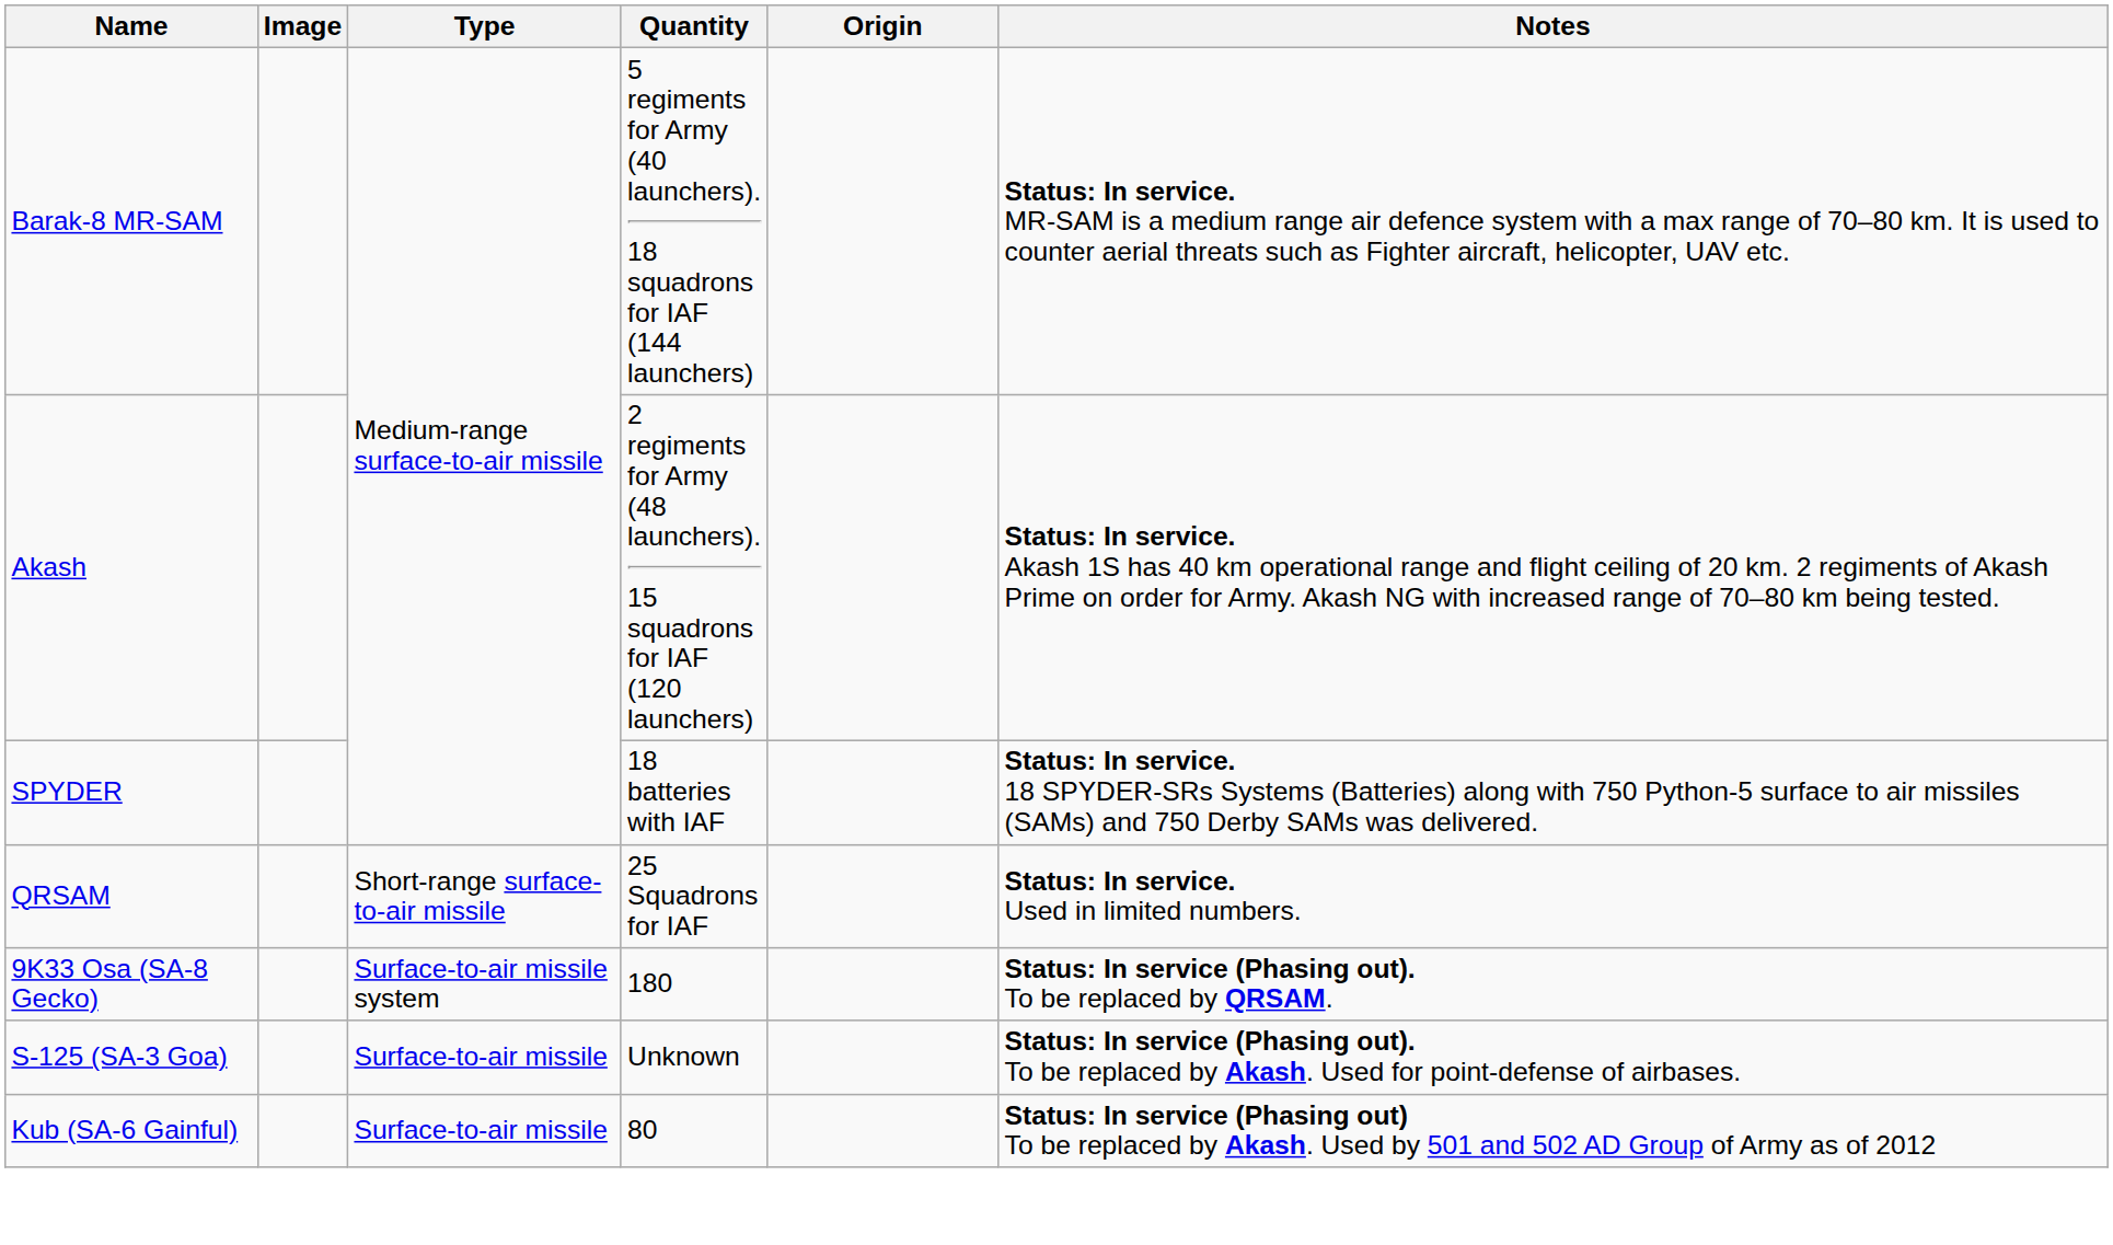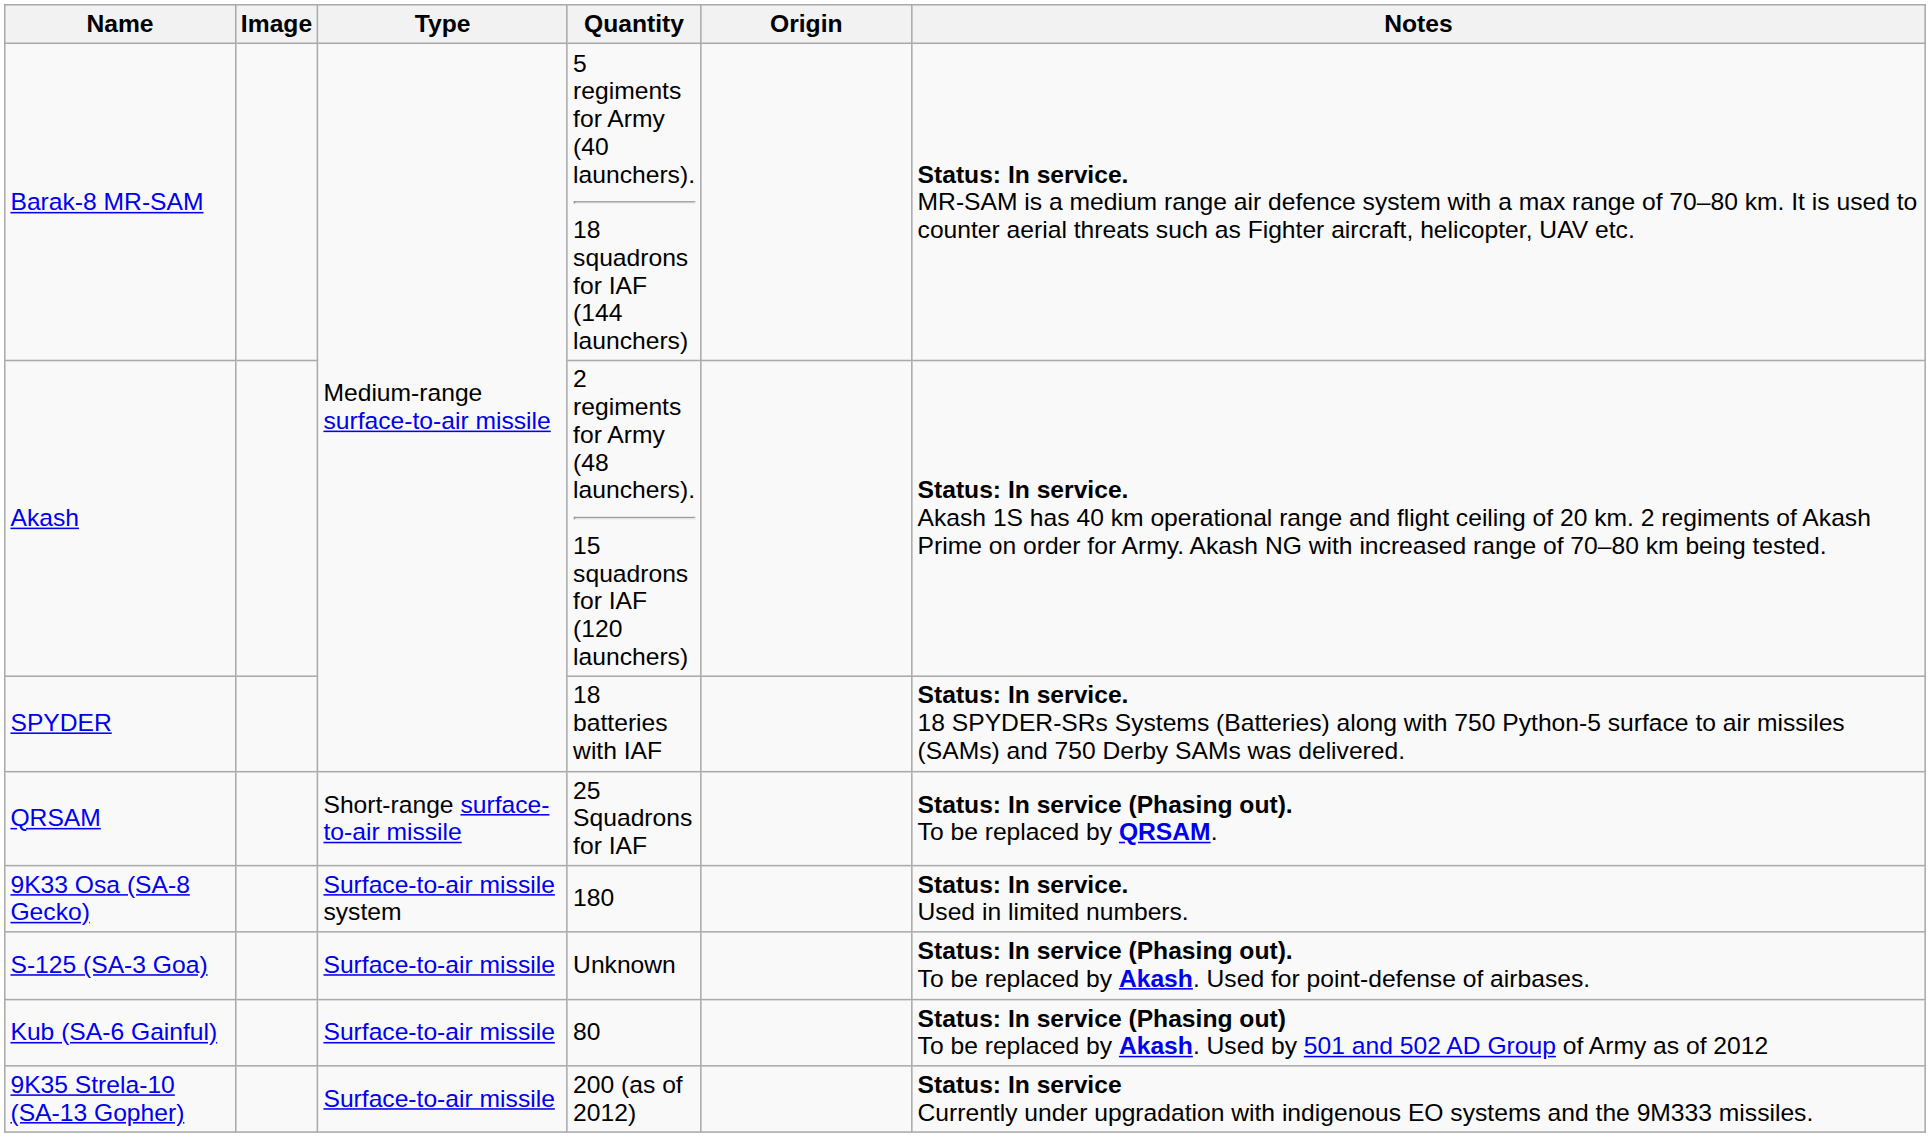QRSAM | Notes: Status: In service. Used in limited numbers. -> Status: In service (Phasing out). To be replaced by QRSAM.
9K33 Osa (SA-8 Gecko) | Notes: Status: In service (Phasing out). To be replaced by QRSAM. -> Status: In service. Used in limited numbers.
+ row: 9K35 Strela-10 (SA-13 Gopher) | Surface-to-air missile | 200 (as of 2012) | Status: In service Currently under upgradation with indigenous EO systems and the 9M333 missiles.
